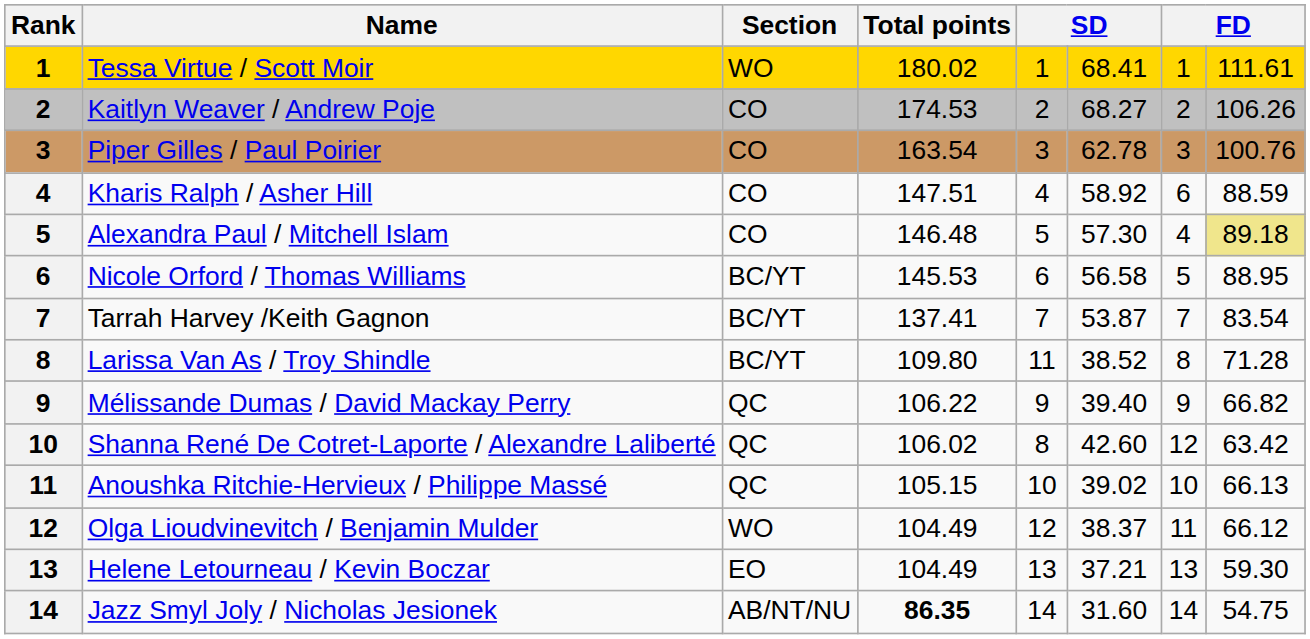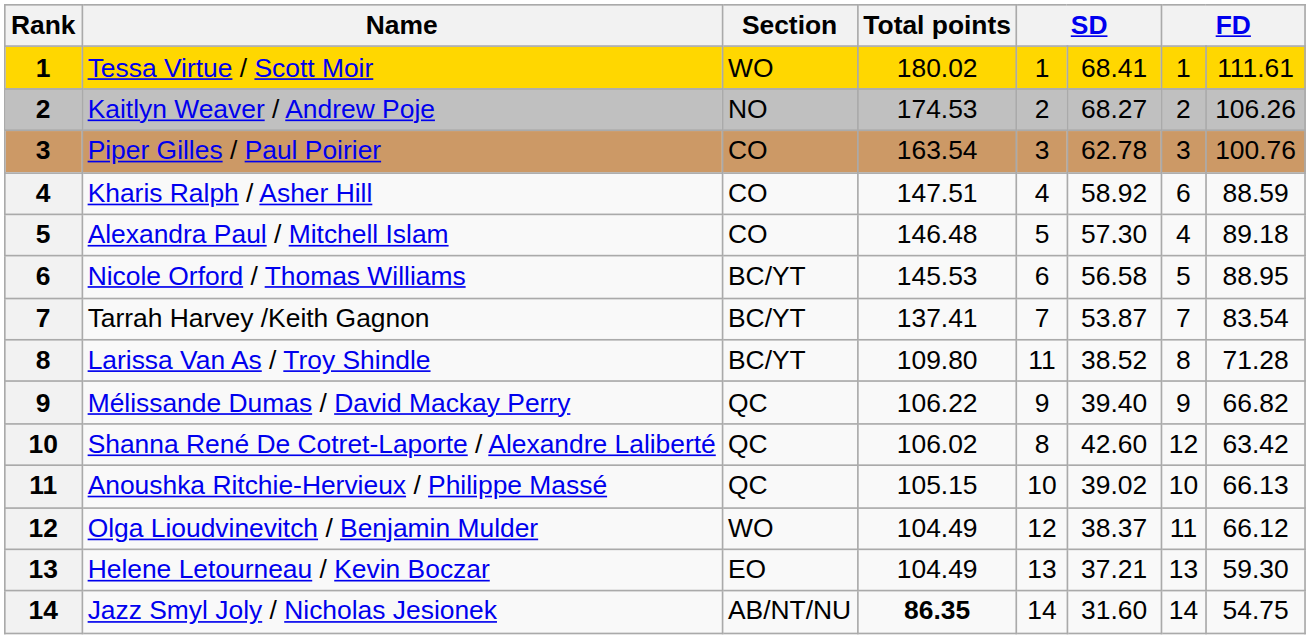Kaitlyn Weaver / Andrew Poje | Section: CO -> NO
Alexandra Paul / Mitchell Islam | column 8: khaki background -> no background
